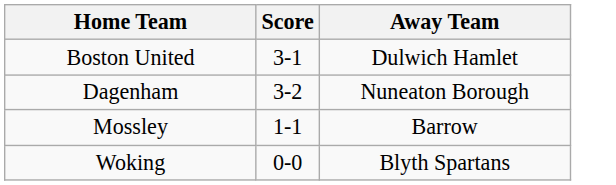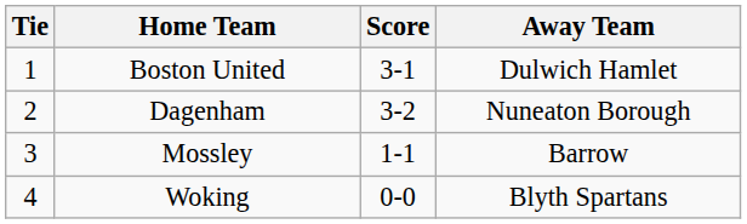+ column: Tie | 1 | 2 | 3 | 4
